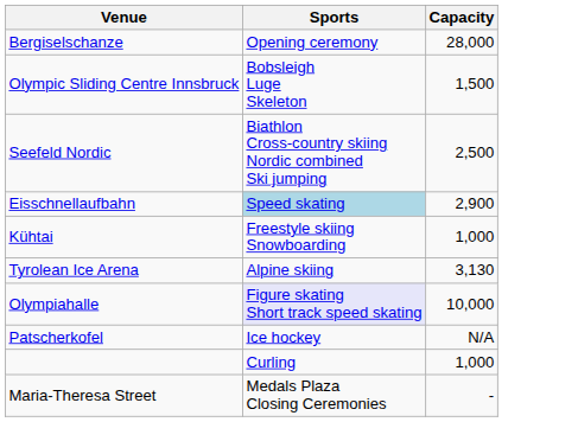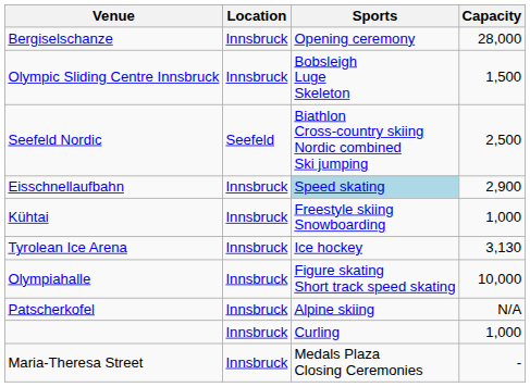+ column: Location | Innsbruck | Innsbruck | Seefeld | Innsbruck | Innsbruck | Innsbruck | Innsbruck | Innsbruck | Innsbruck | Innsbruck
Tyrolean Ice Arena | Sports: Alpine skiing -> Ice hockey
Olympiahalle | Sports: lavender background -> no background
Patscherkofel | Sports: Ice hockey -> Alpine skiing
